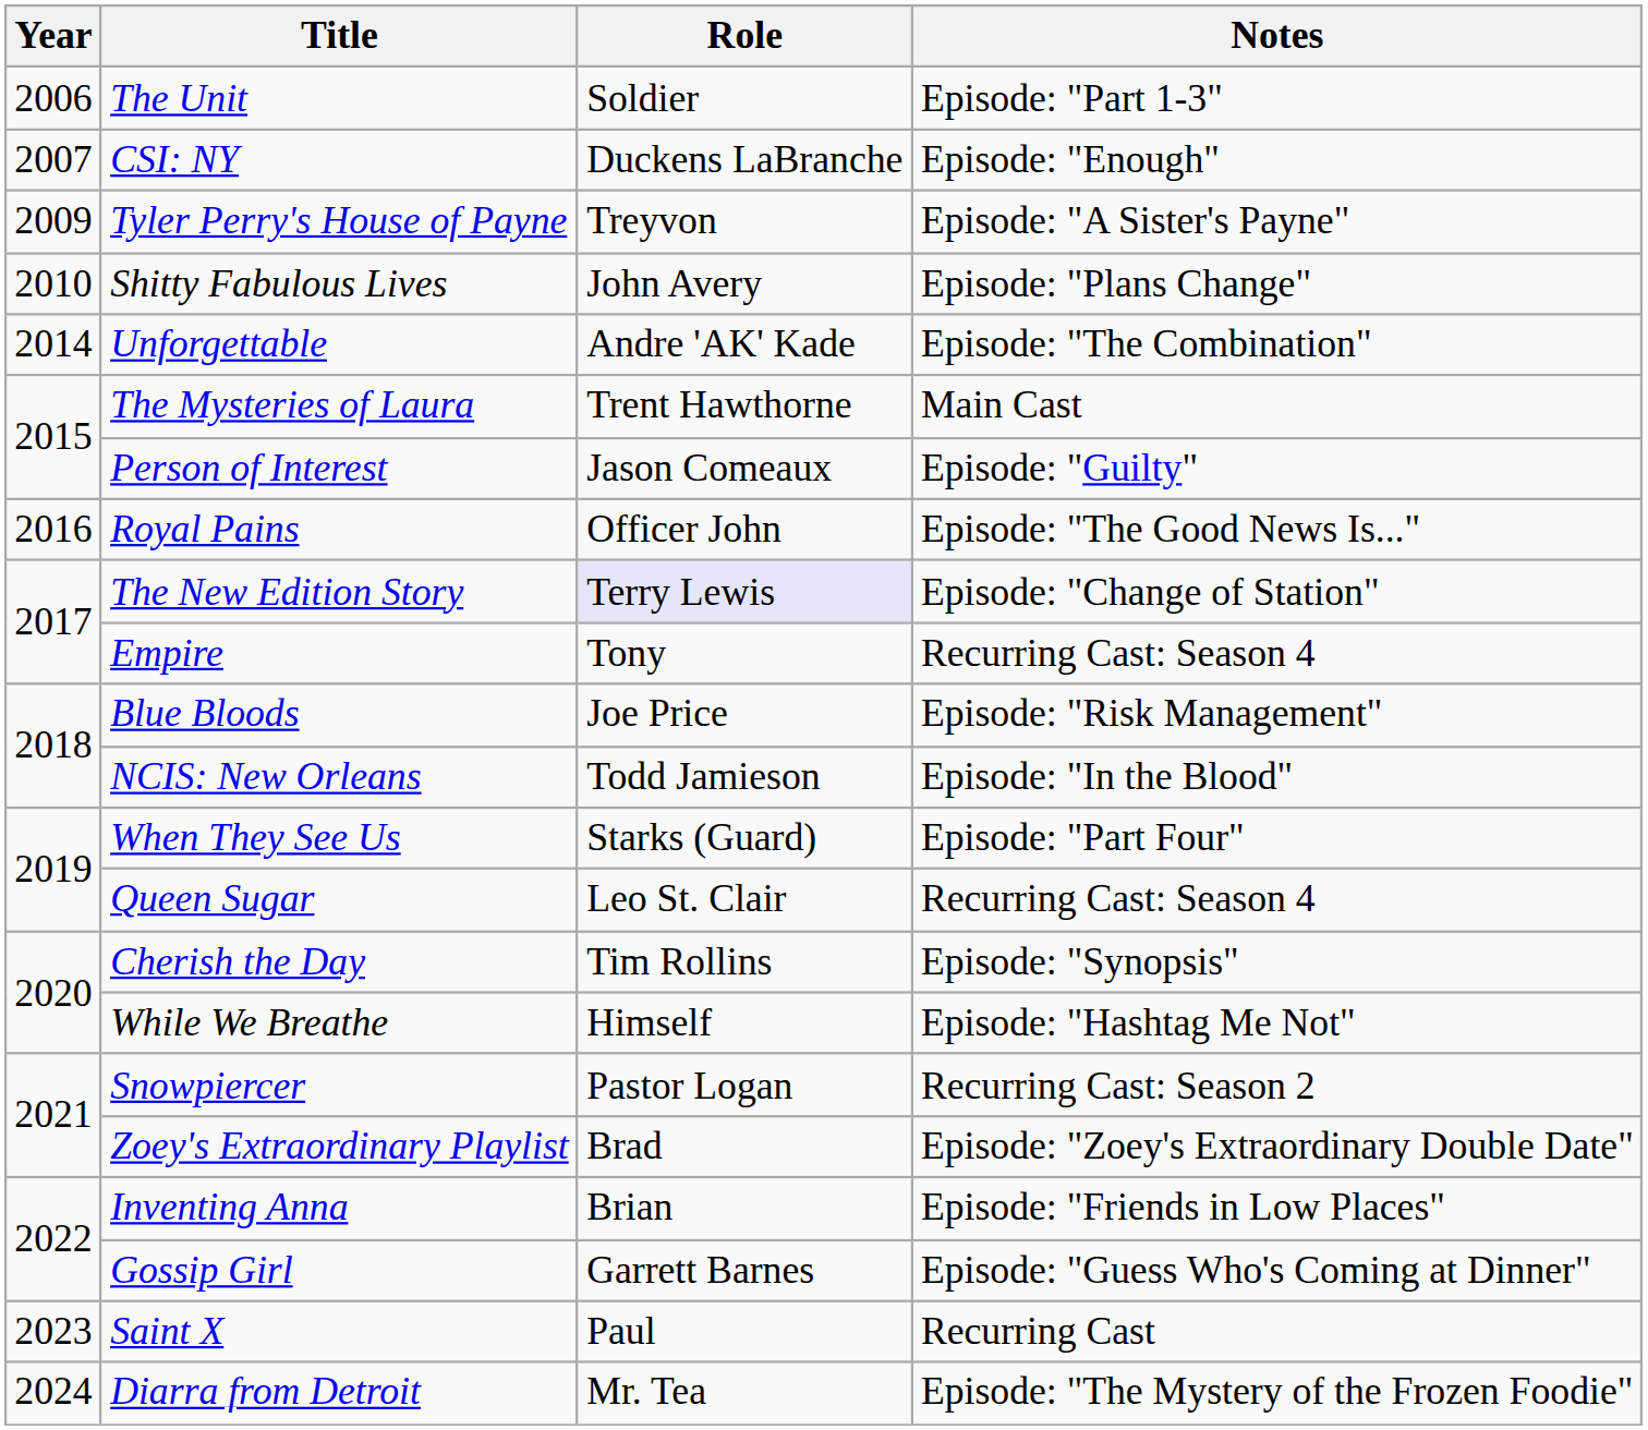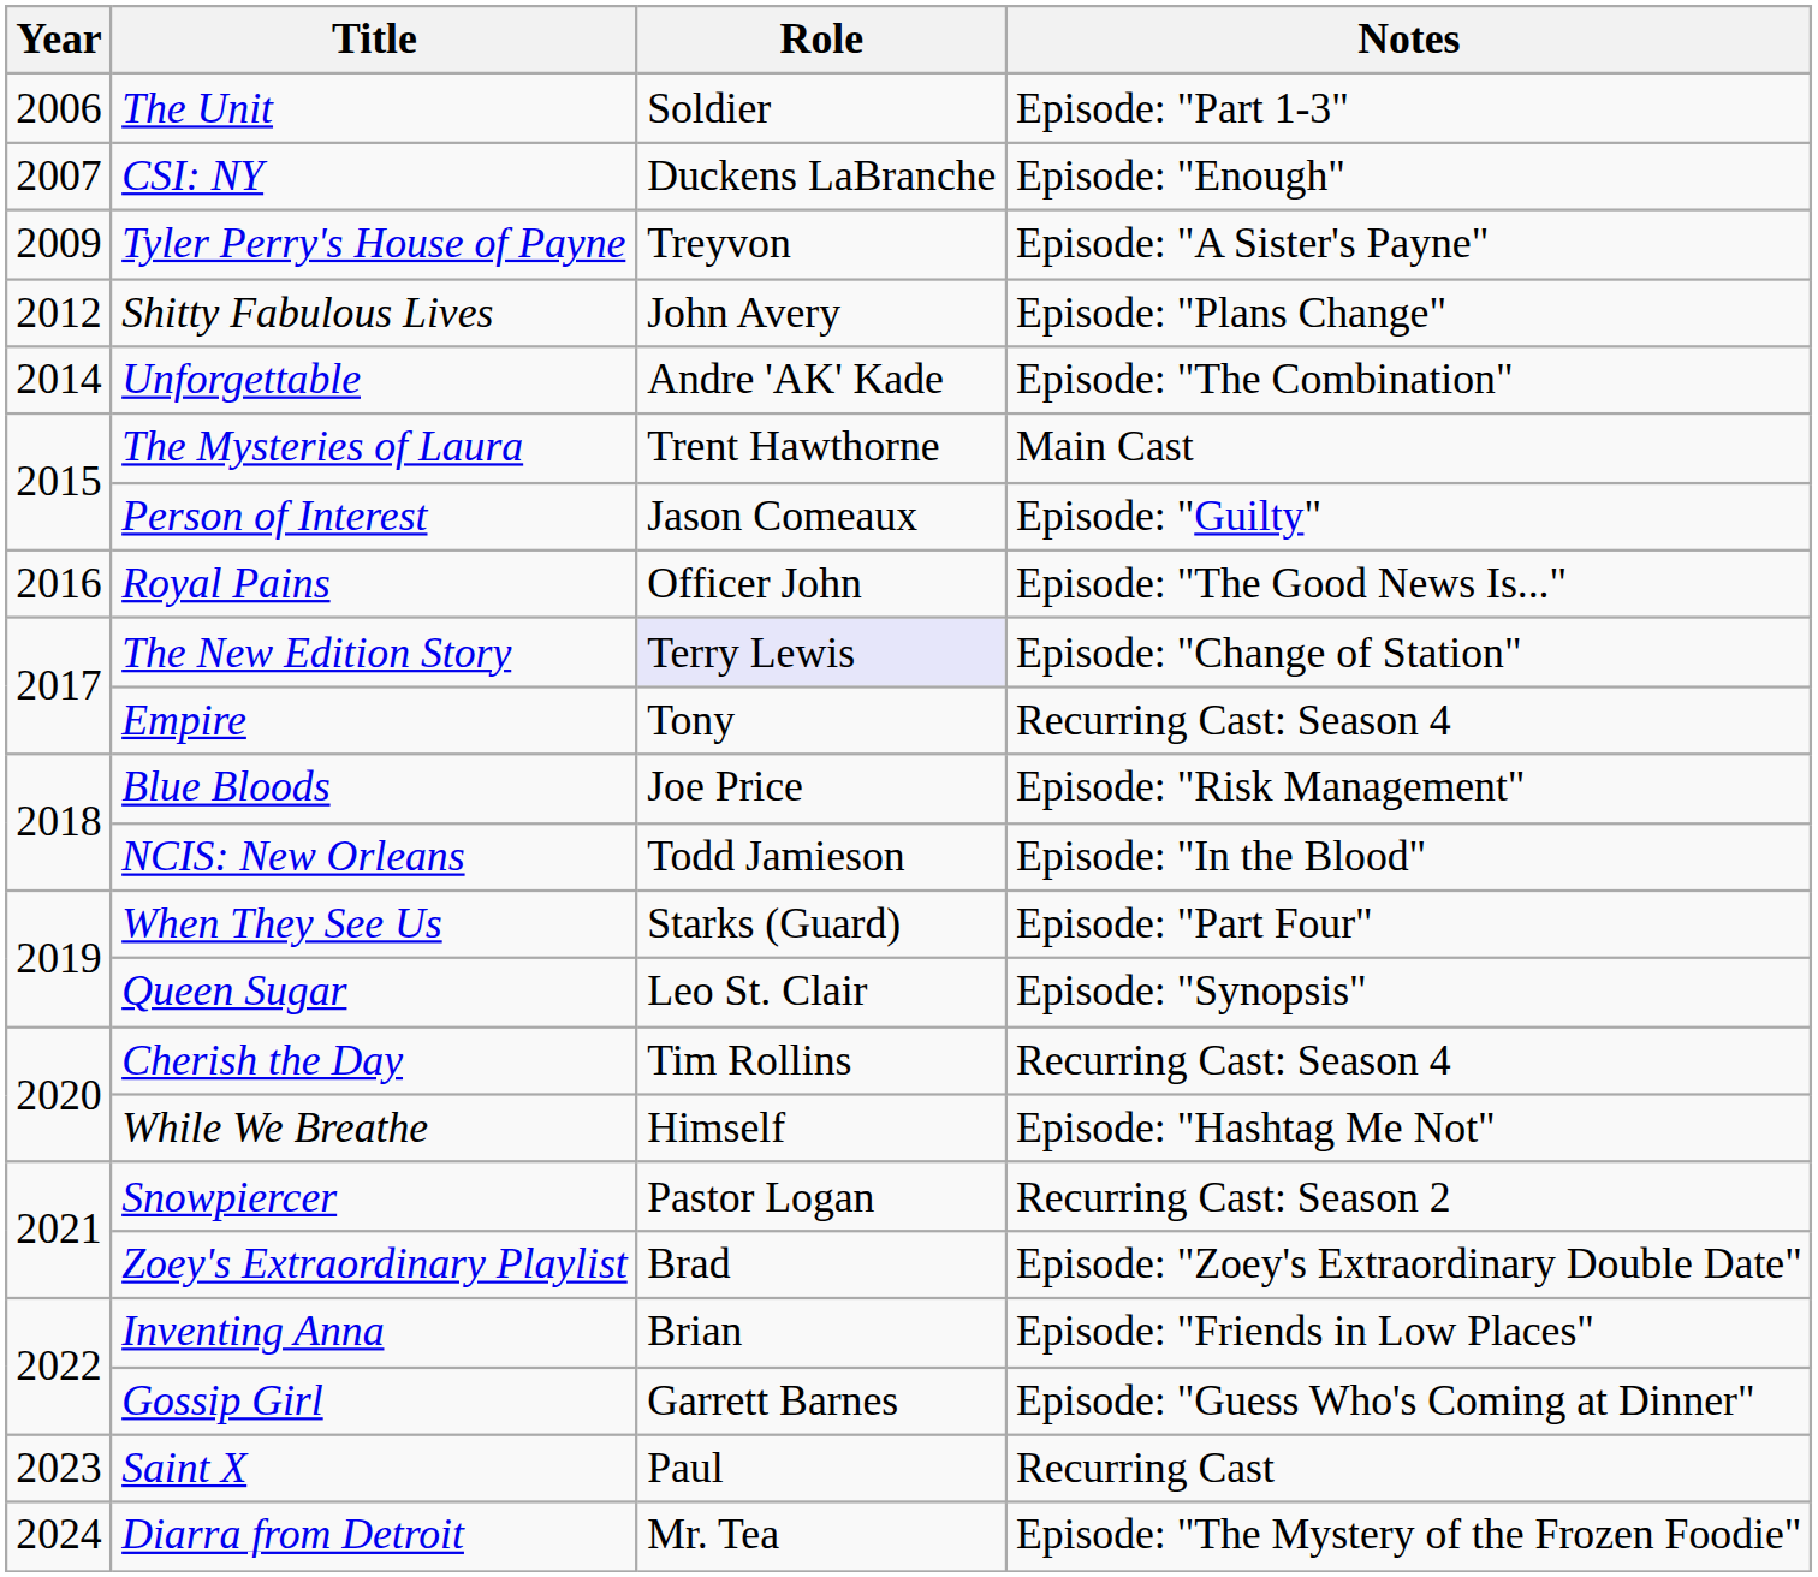Shitty Fabulous Lives | Year: 2010 -> 2012
Queen Sugar | Notes: Recurring Cast: Season 4 -> Episode: "Synopsis"
Cherish the Day | Notes: Episode: "Synopsis" -> Recurring Cast: Season 4
